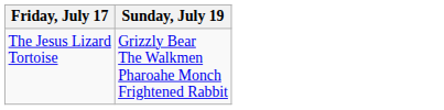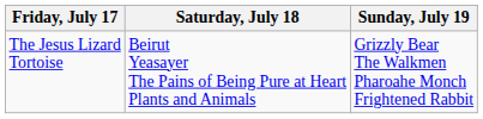+ column: Saturday, July 18 | Beirut Yeasayer The Pains of Being Pure at Heart Plants and Animals
